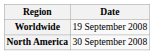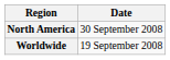rows swapped: Worldwide <-> North America
